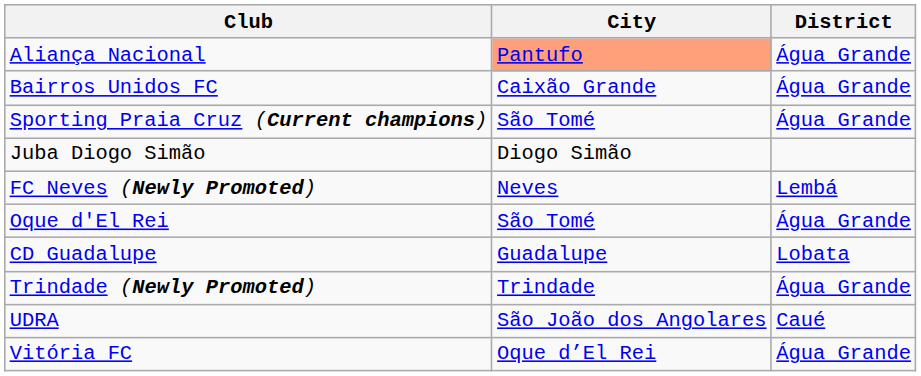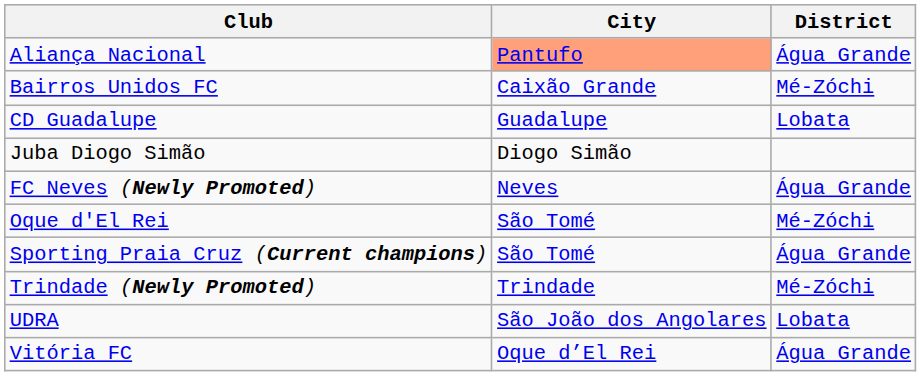Bairros Unidos FC | District: Água Grande -> Mé-Zóchi
rows swapped: CD Guadalupe <-> Sporting Praia Cruz (Current champions)
FC Neves (Newly Promoted) | District: Lembá -> Água Grande
Oque d'El Rei | District: Água Grande -> Mé-Zóchi
Trindade (Newly Promoted) | District: Água Grande -> Mé-Zóchi
UDRA | District: Caué -> Lobata
